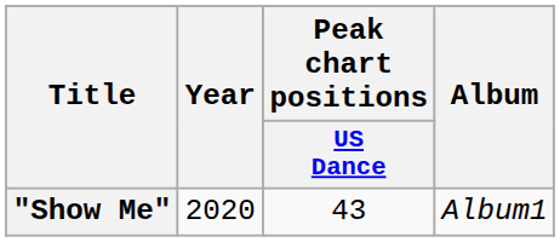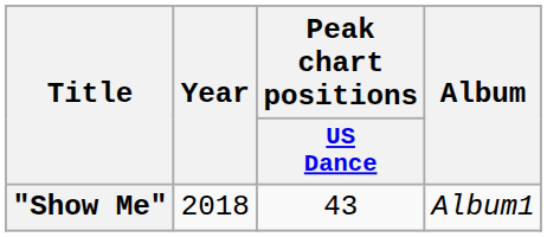"Show Me" | Year: 2020 -> 2018
